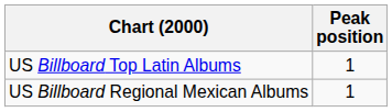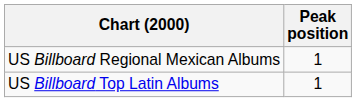rows swapped: US Billboard Top Latin Albums <-> US Billboard Regional Mexican Albums
